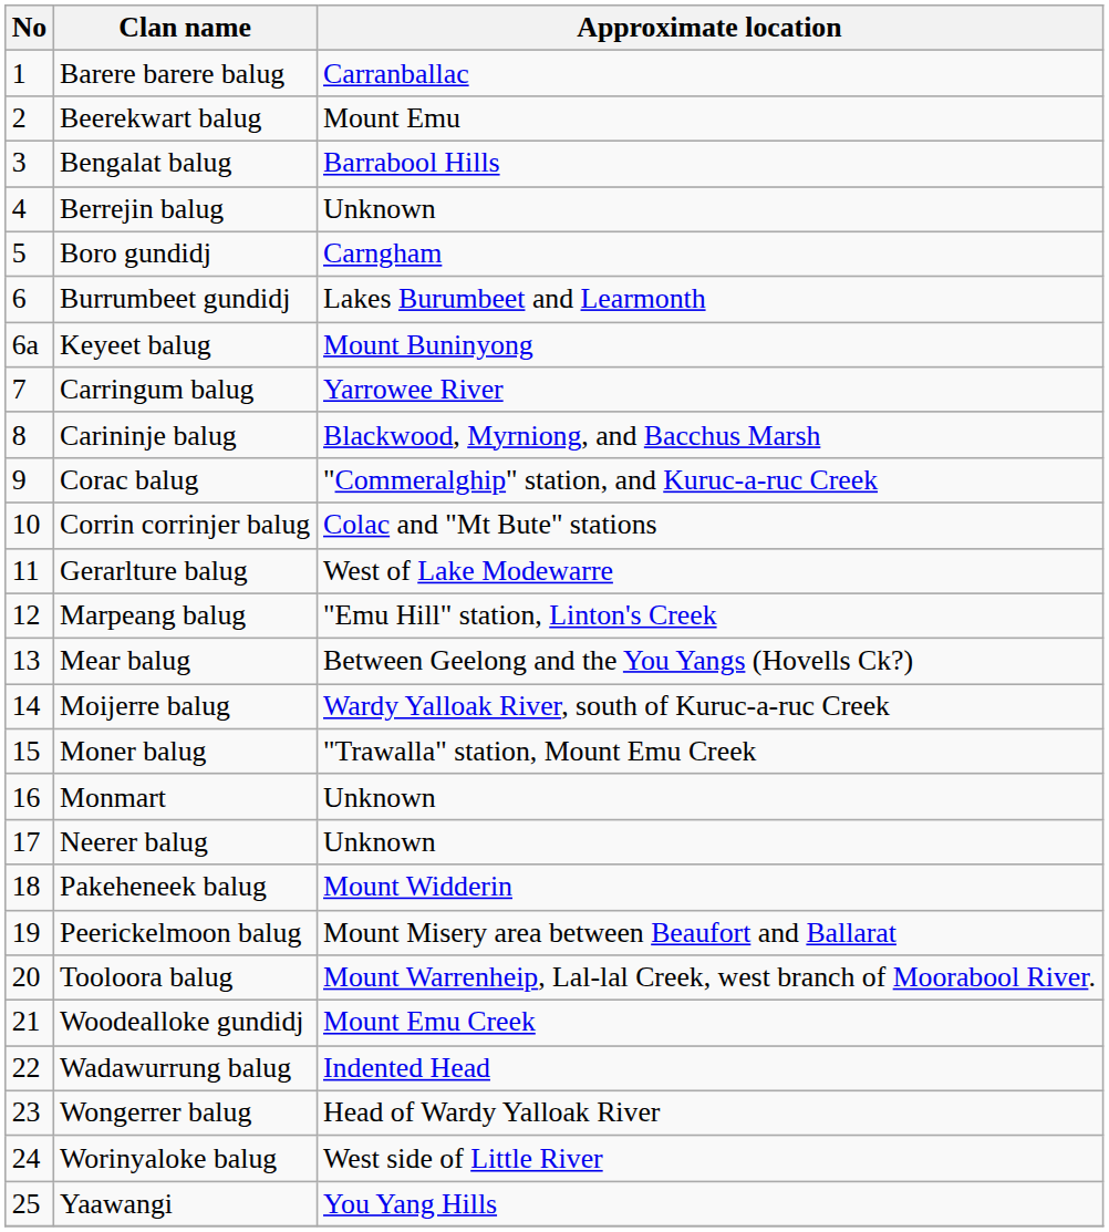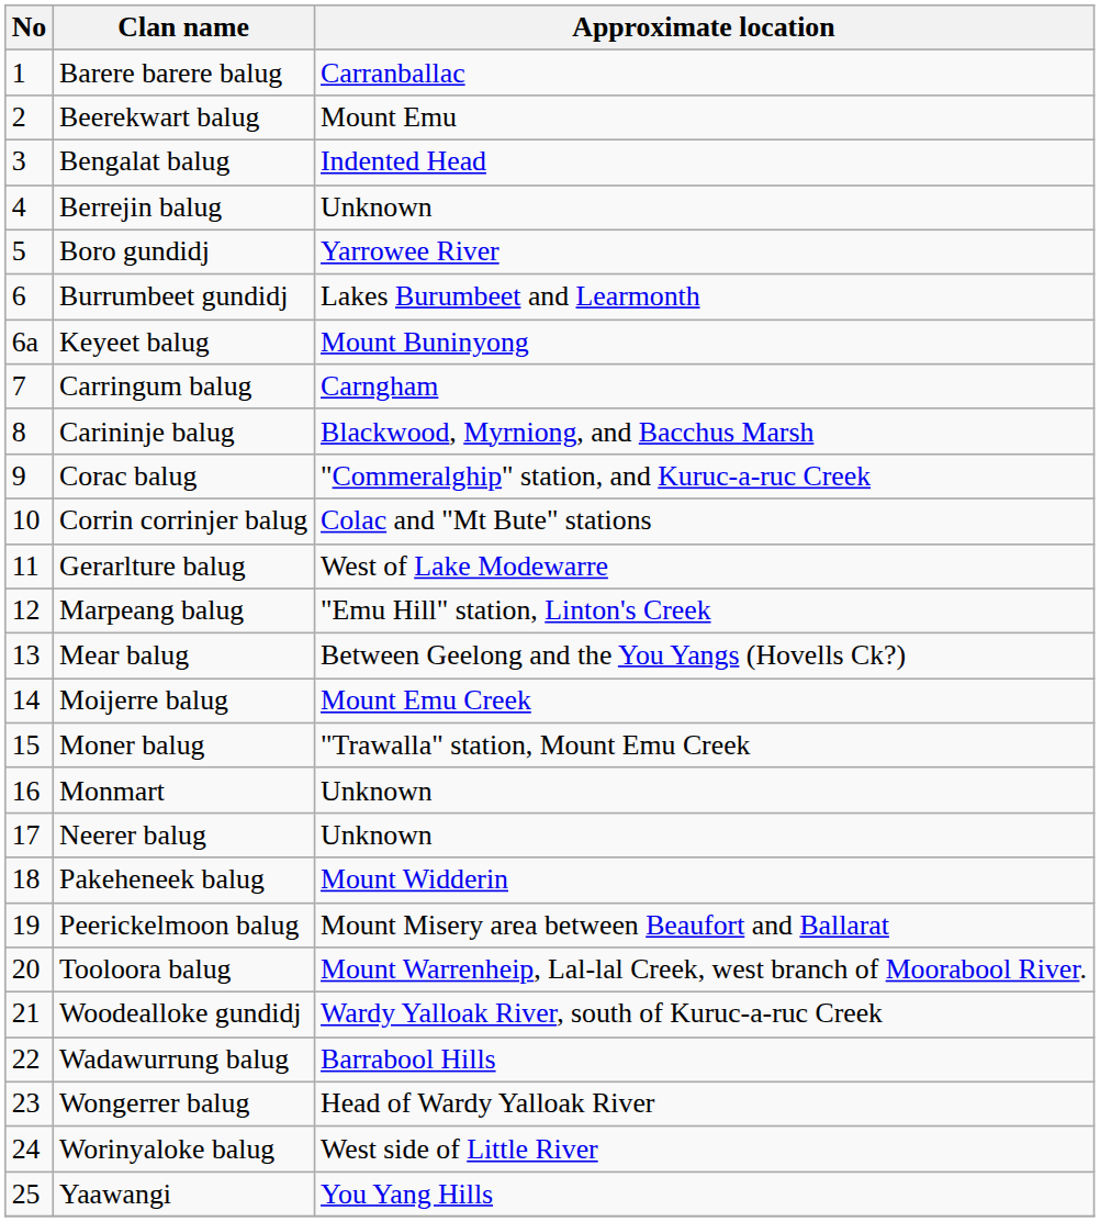Bengalat balug | Approximate location: Barrabool Hills -> Indented Head
Boro gundidj | Approximate location: Carngham -> Yarrowee River
Carringum balug | Approximate location: Yarrowee River -> Carngham
Moijerre balug | Approximate location: Wardy Yalloak River, south of Kuruc-a-ruc Creek -> Mount Emu Creek
Woodealloke gundidj | Approximate location: Mount Emu Creek -> Wardy Yalloak River, south of Kuruc-a-ruc Creek
Wadawurrung balug | Approximate location: Indented Head -> Barrabool Hills
